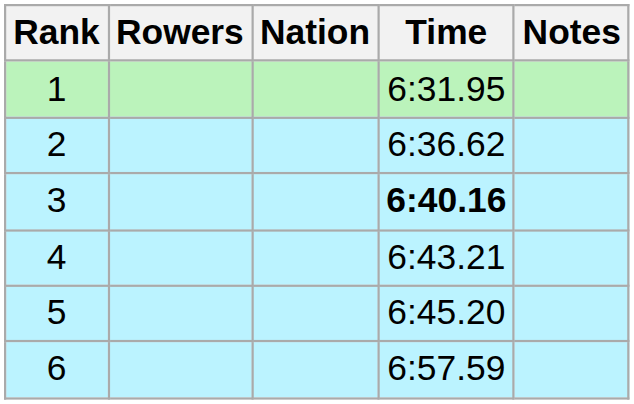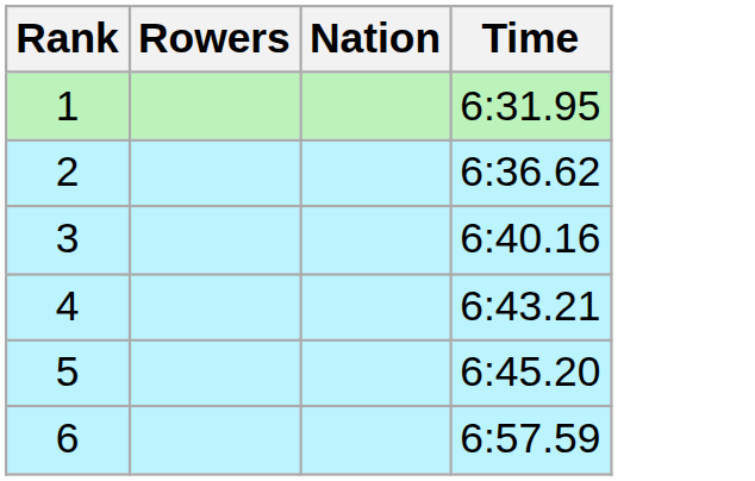- column: Notes
3 | Time: bold -> normal
